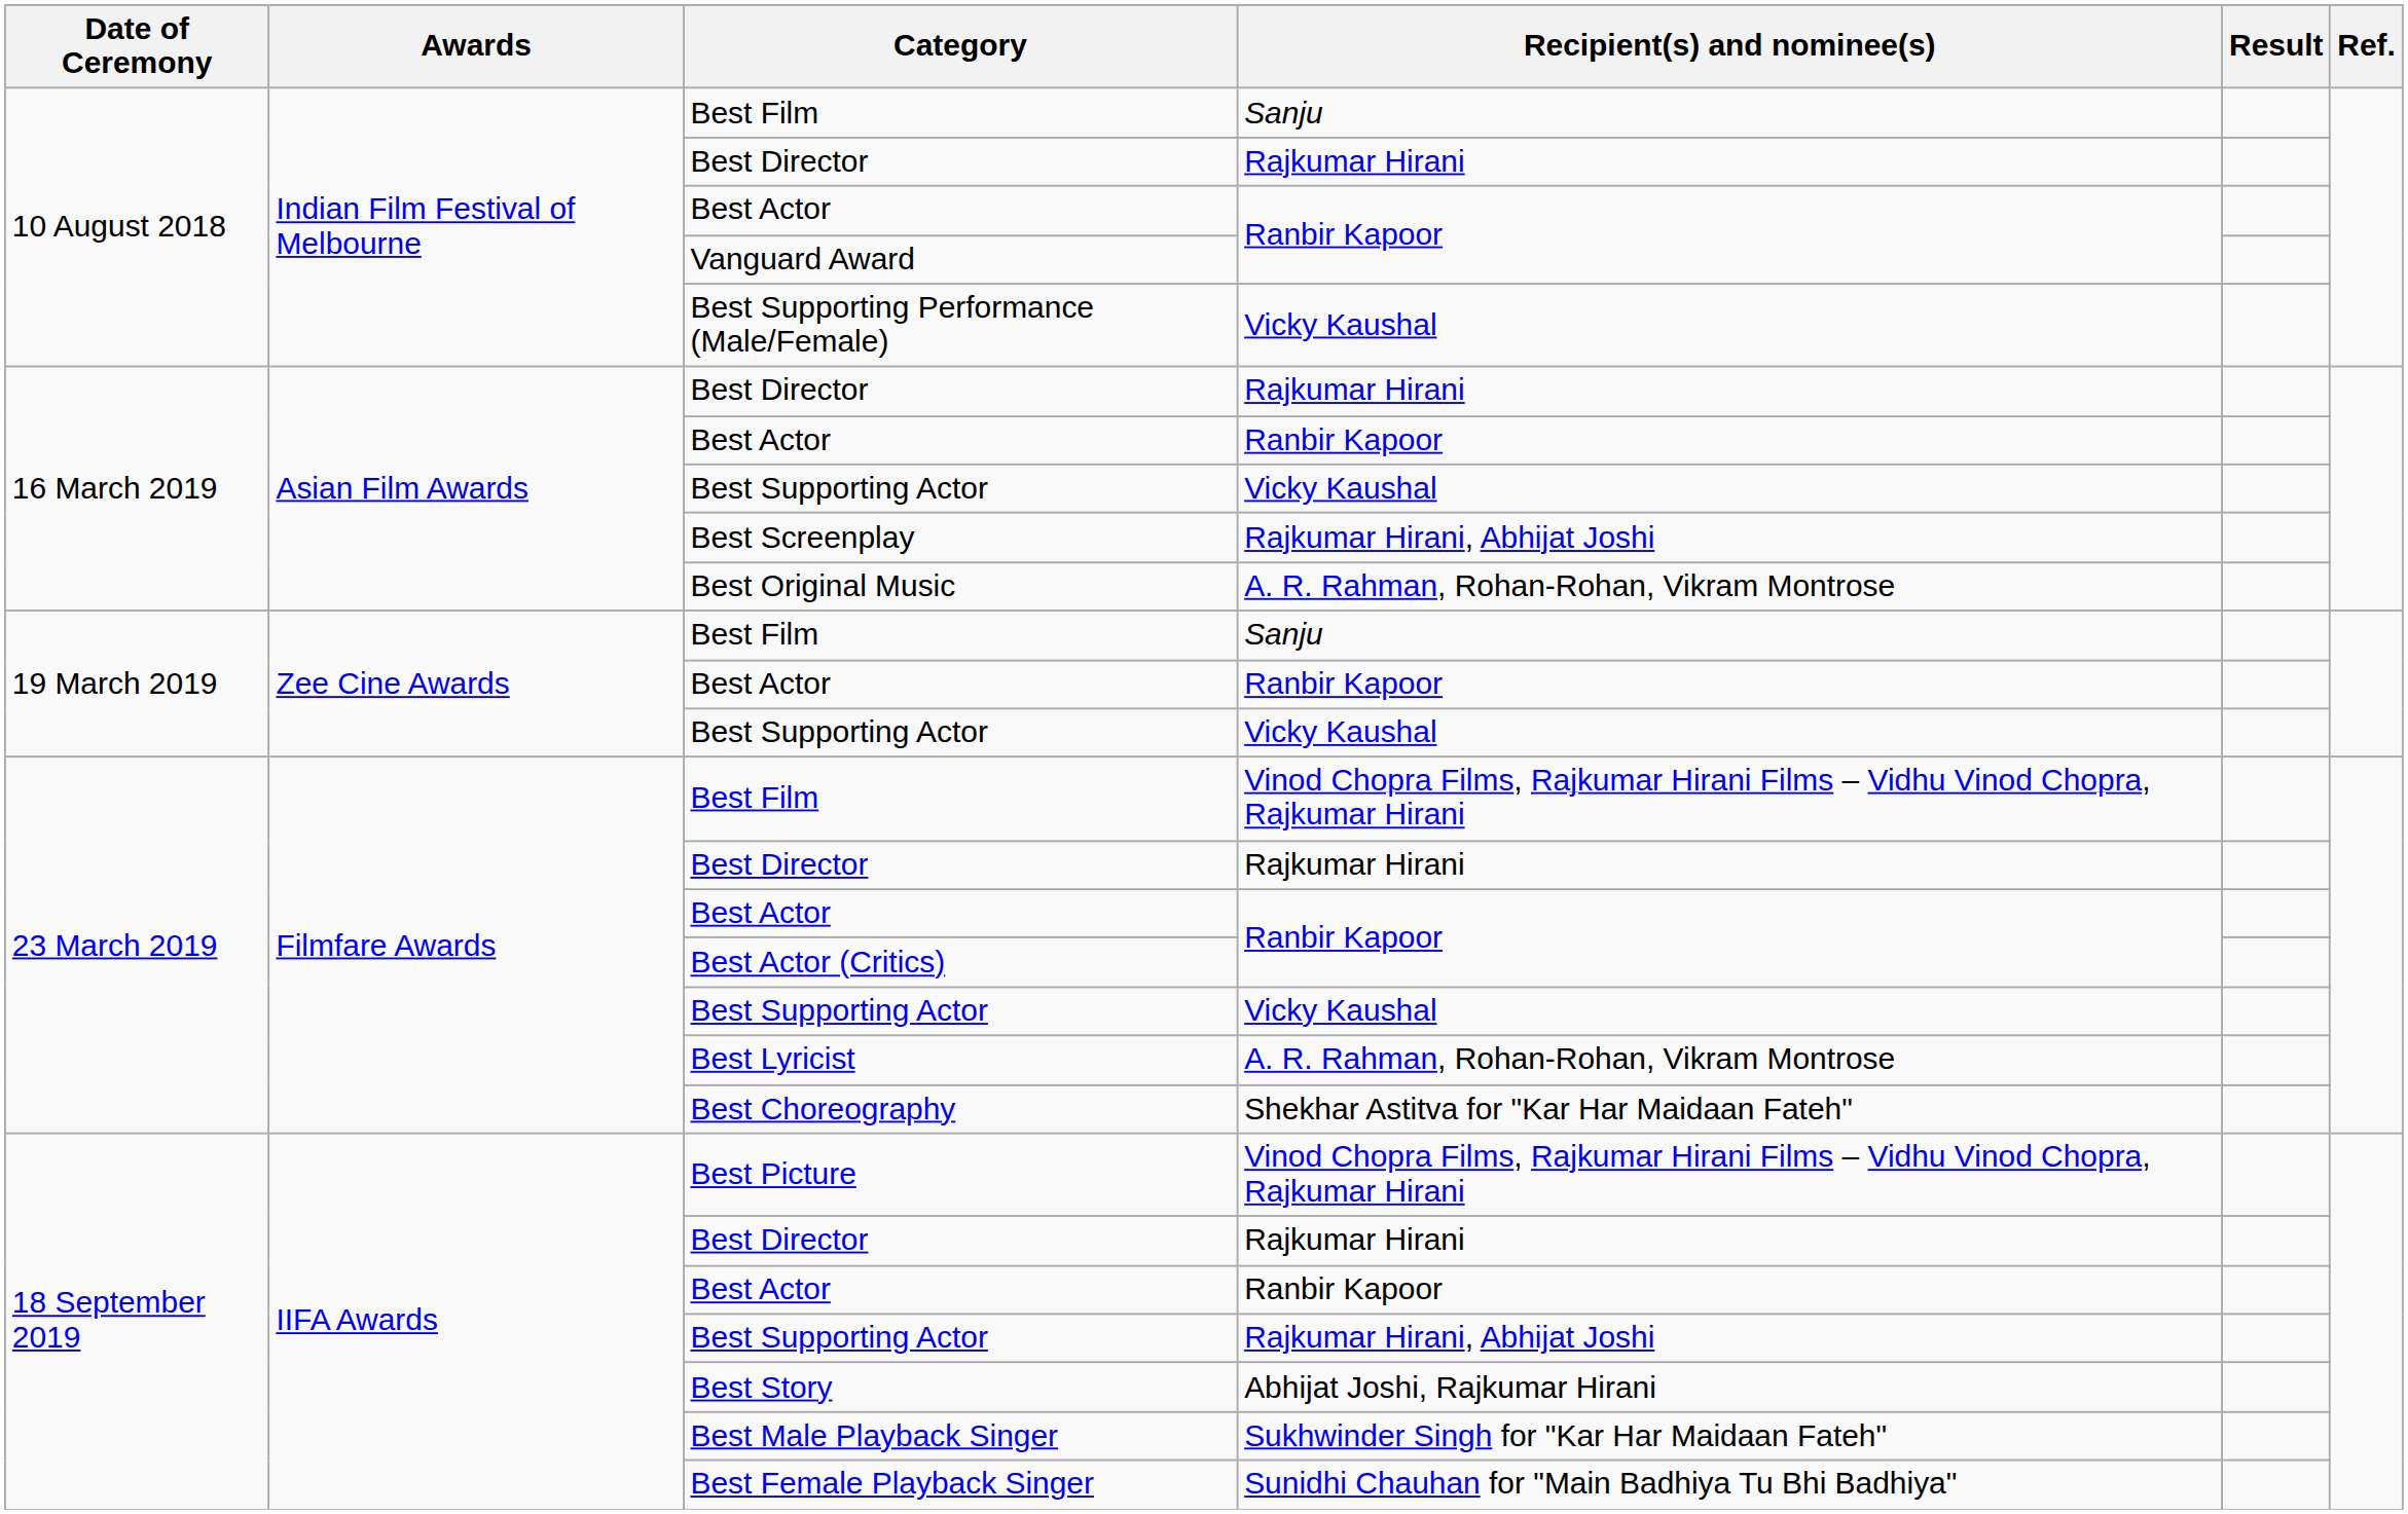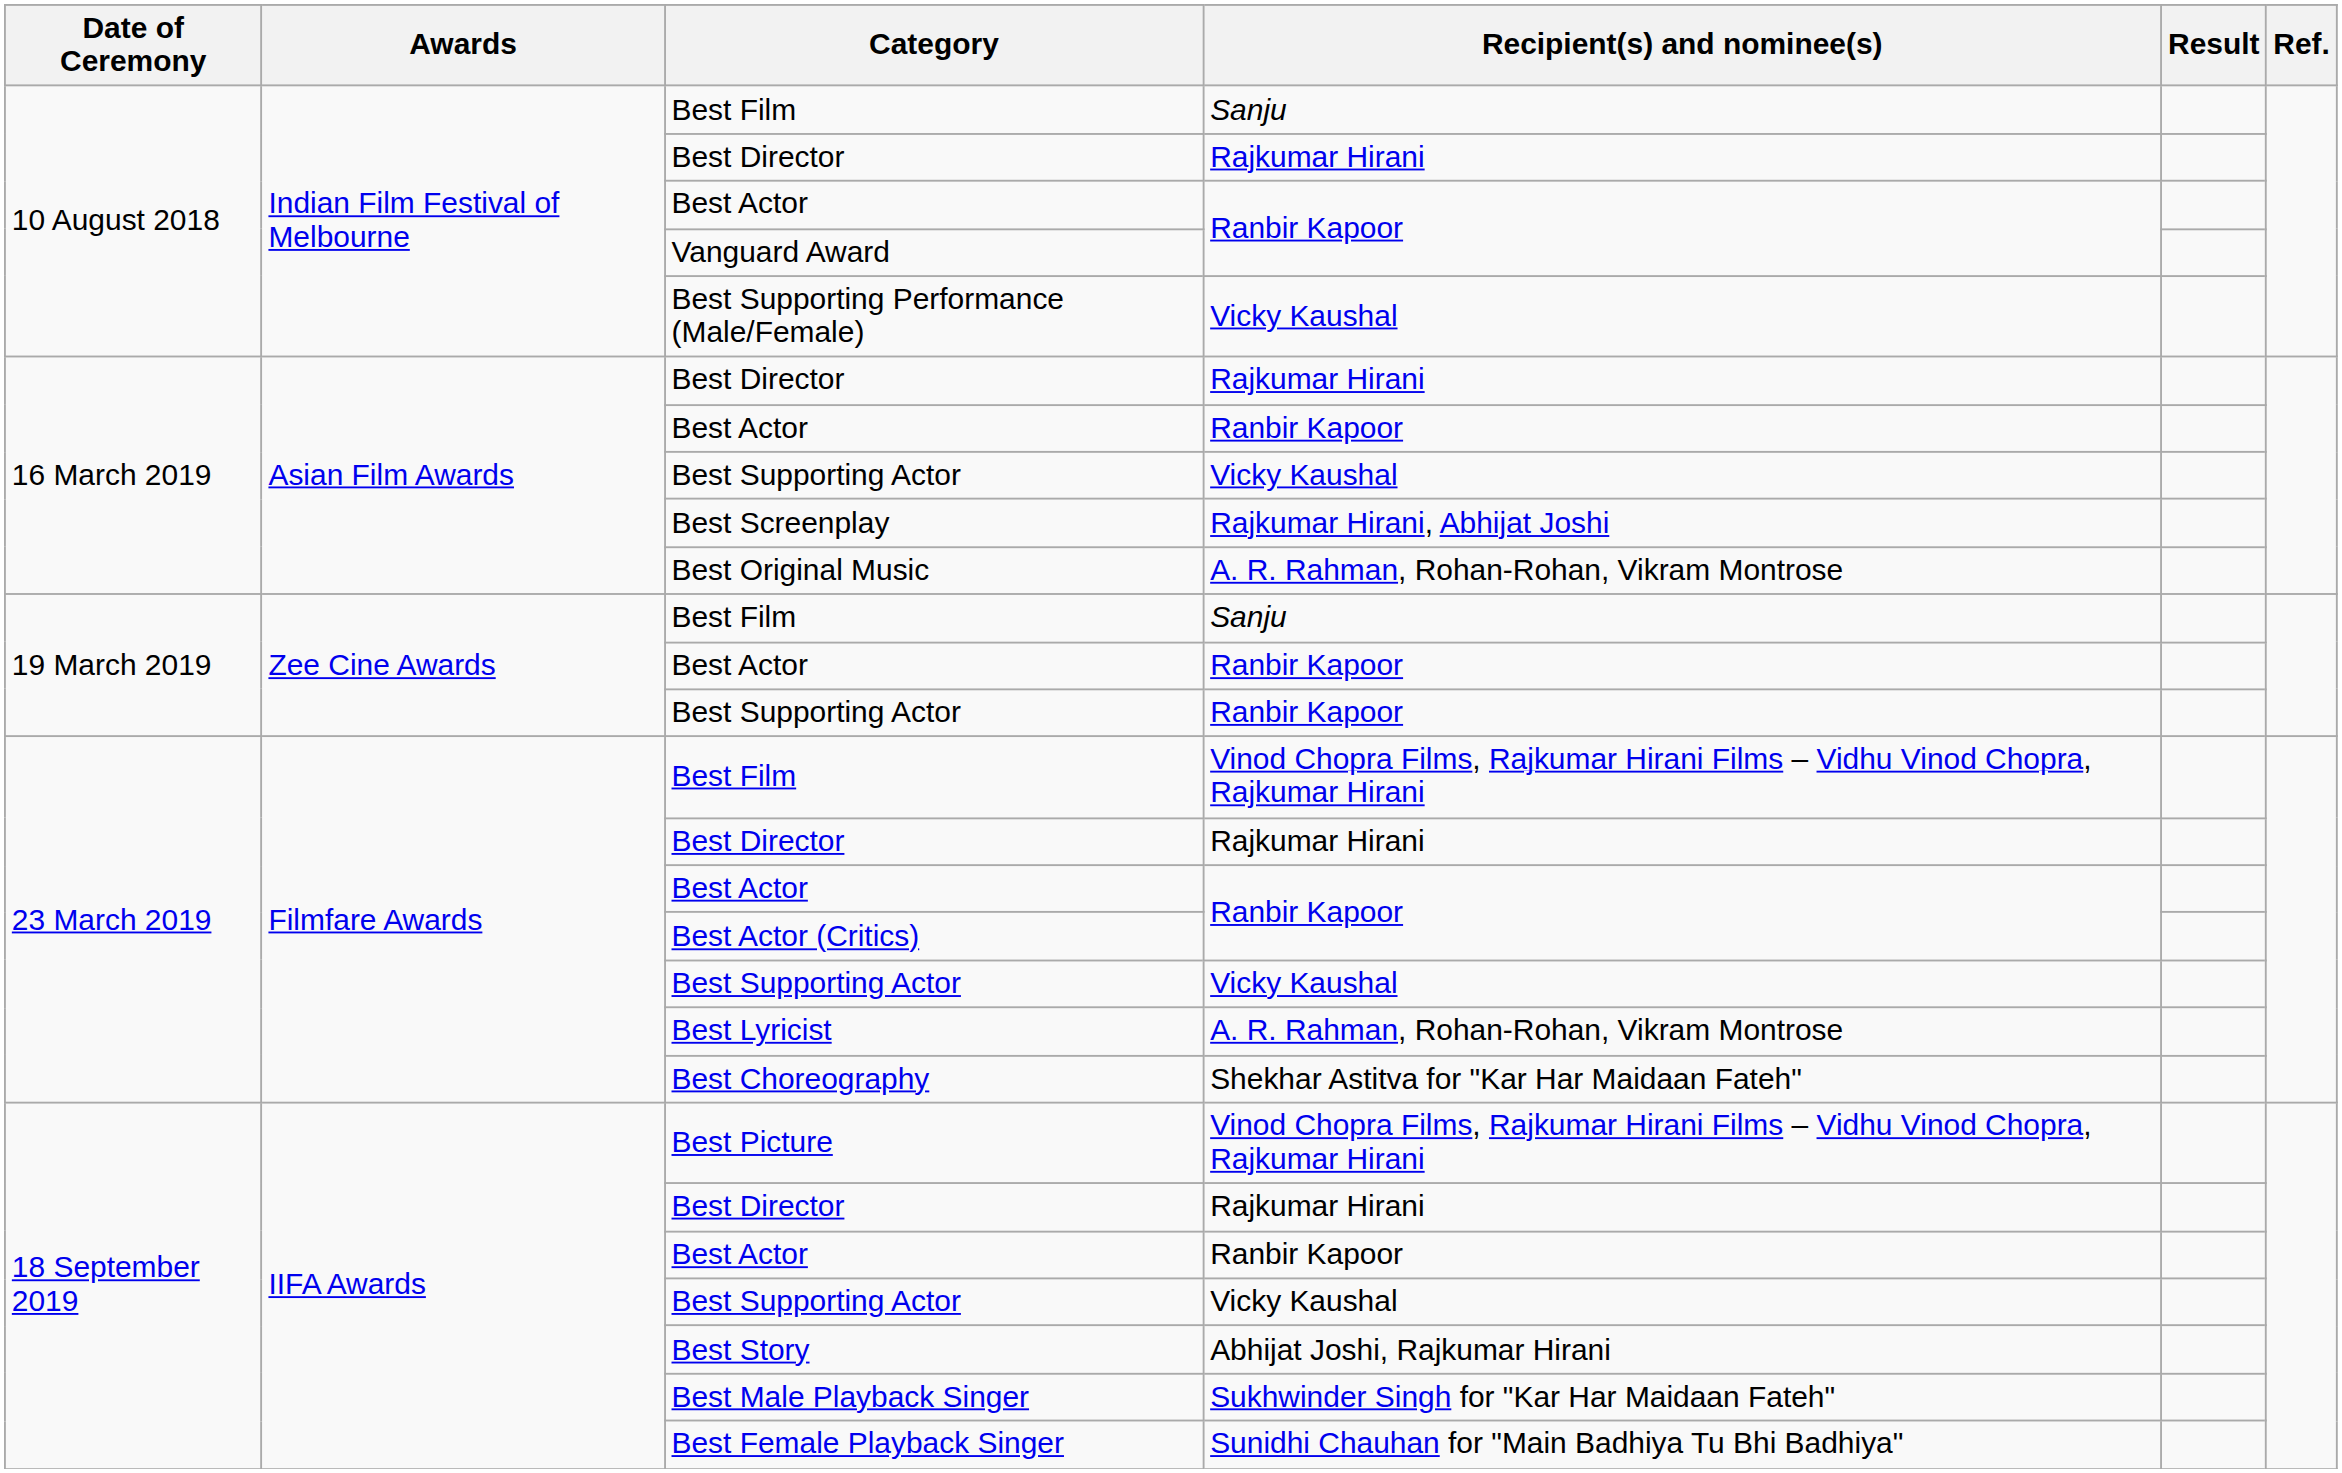19 March 2019 / Best Supporting Actor | Recipient(s) and nominee(s): Vicky Kaushal -> Ranbir Kapoor
18 September 2019 / Best Supporting Actor | Recipient(s) and nominee(s): Rajkumar Hirani, Abhijat Joshi -> Vicky Kaushal
